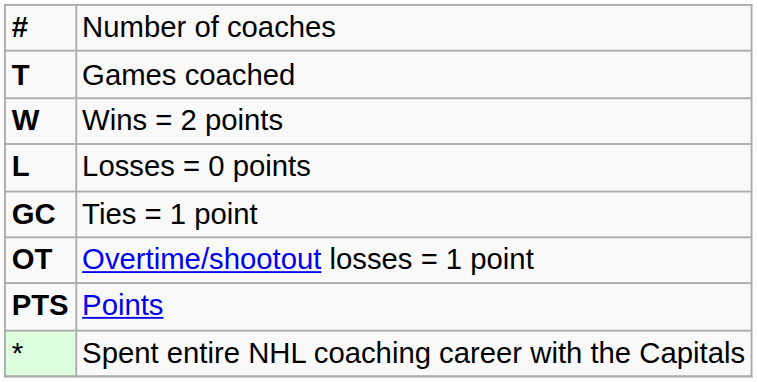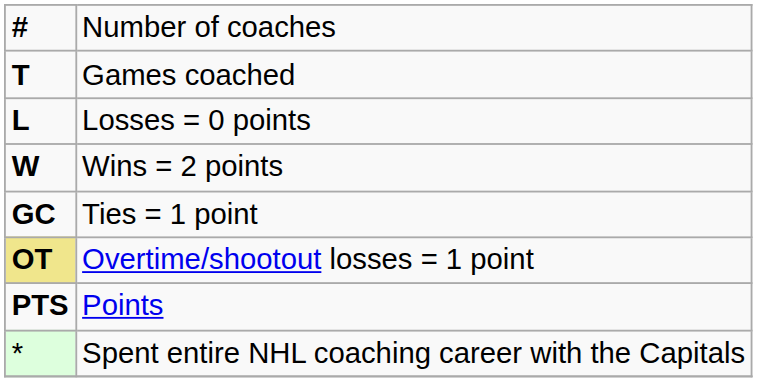rows swapped: Wins = 2 points <-> Losses = 0 points
Overtime/shootout losses = 1 point | column 1: no background -> khaki background
